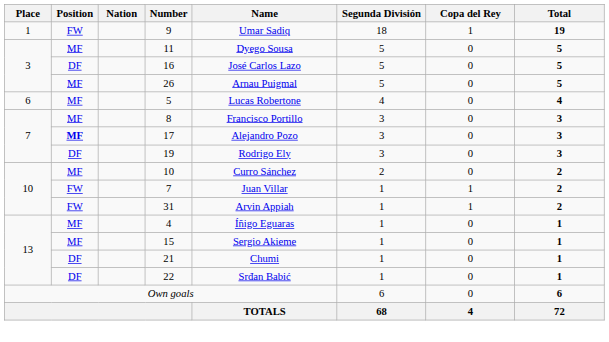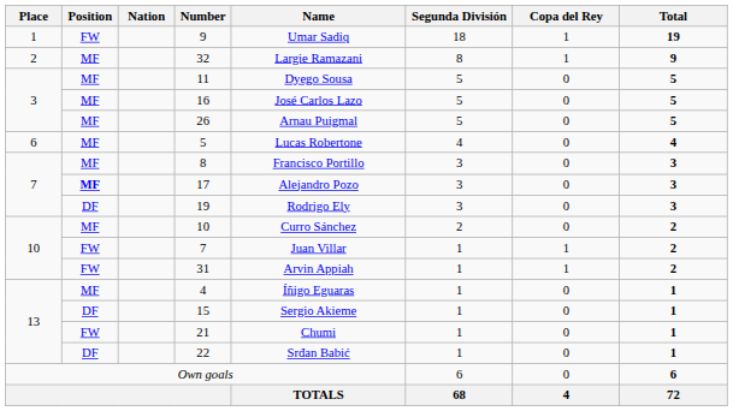+ row: 2 | MF | 32 | Largie Ramazani | 8 | 1 | 9
16 | Position: DF -> MF
15 | Position: MF -> DF
21 | Position: DF -> FW
